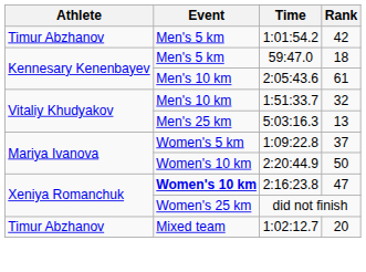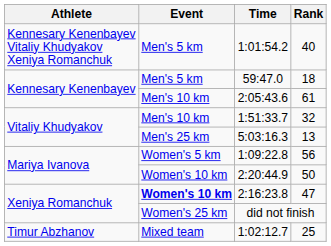1:01:54.2 | Athlete: Timur Abzhanov -> Kennesary Kenenbayev Vitaliy Khudyakov Xeniya Romanchuk
1:01:54.2 | Rank: 42 -> 40
1:09:22.8 | Rank: 37 -> 56
1:02:12.7 | Rank: 20 -> 25
